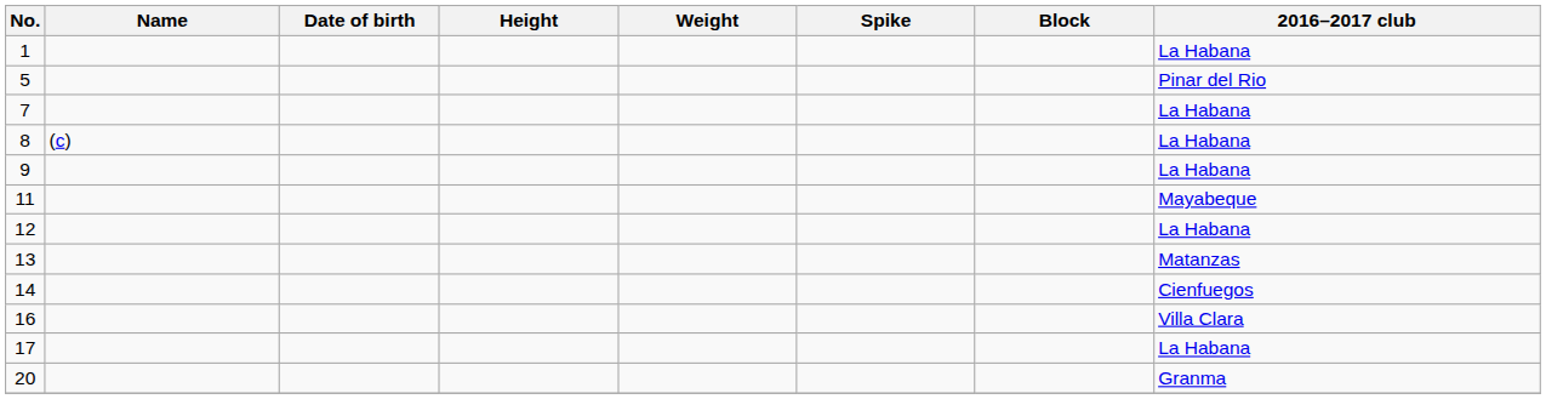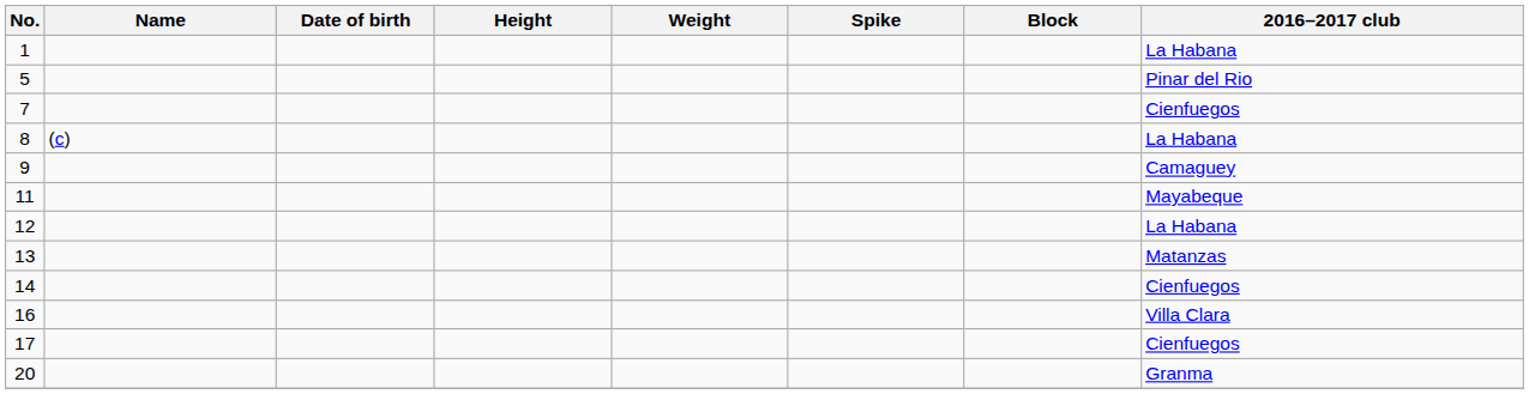7 | 2016–2017 club: La Habana -> Cienfuegos
9 | 2016–2017 club: La Habana -> Camaguey
17 | 2016–2017 club: La Habana -> Cienfuegos
